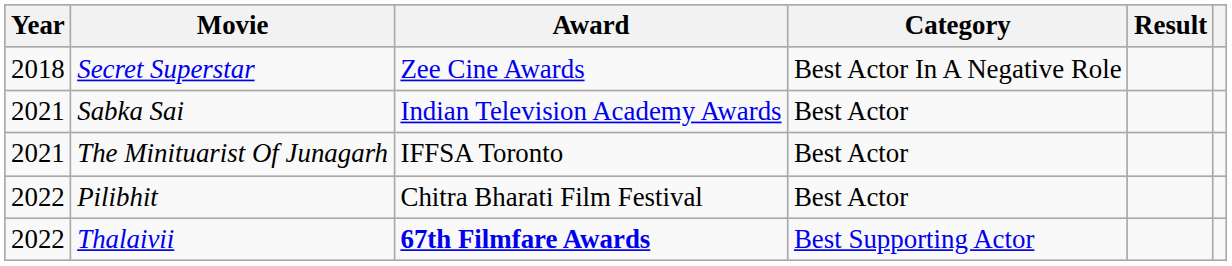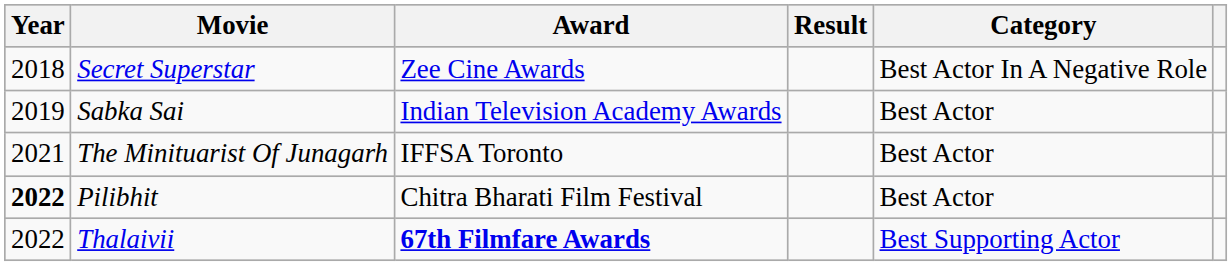columns swapped: Category <-> Result
Sabka Sai | Year: 2021 -> 2019
Pilibhit | Year: normal -> bold
